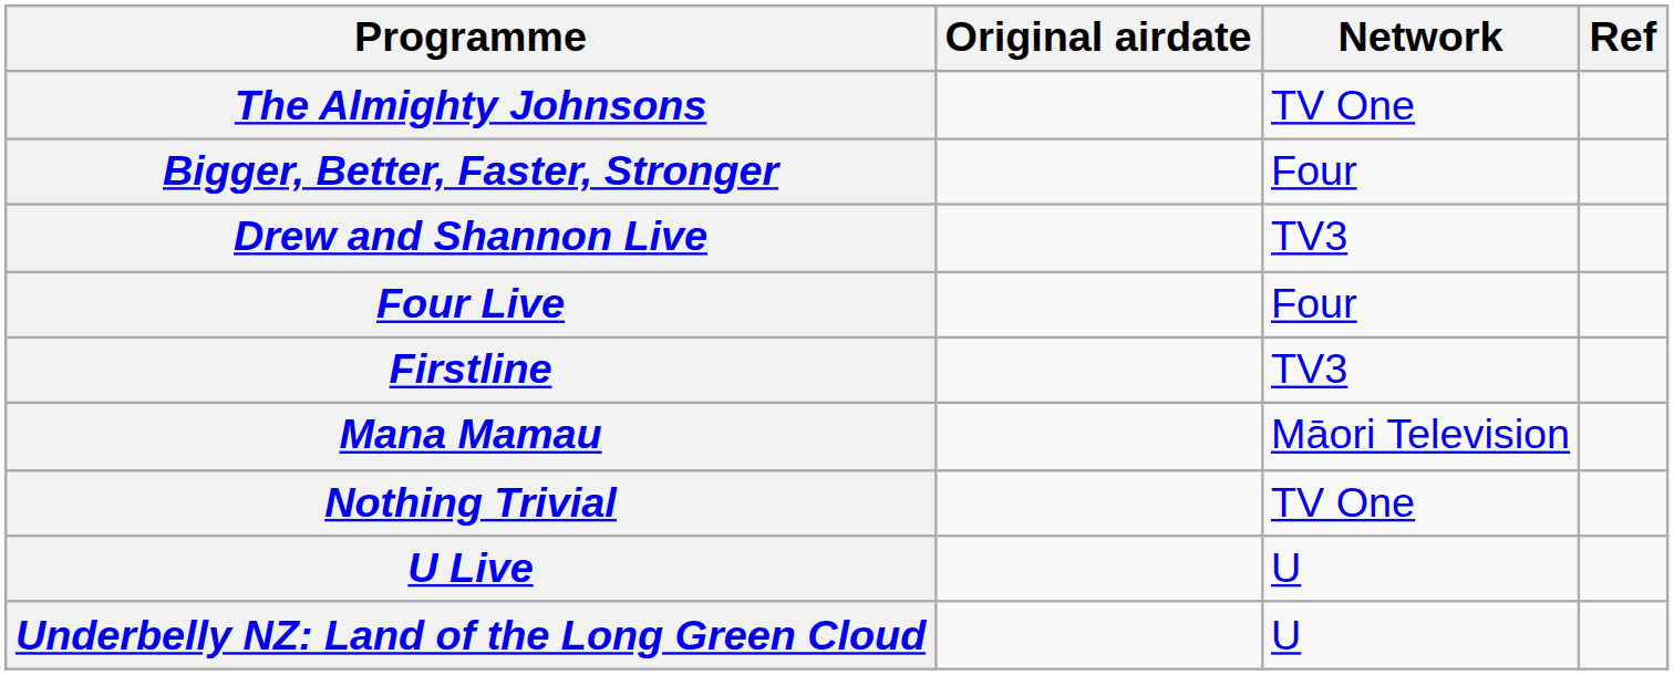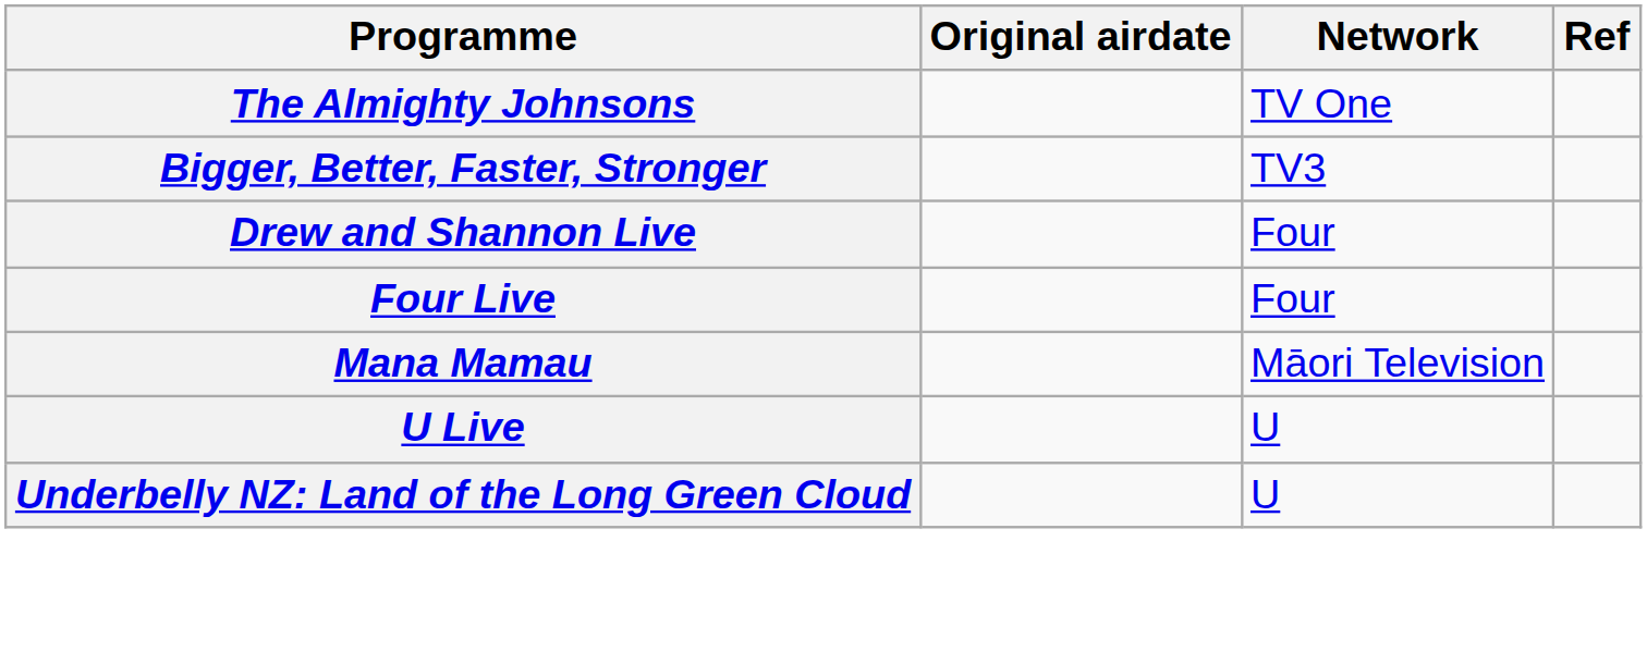Bigger, Better, Faster, Stronger | Network: Four -> TV3
Drew and Shannon Live | Network: TV3 -> Four
- row: Firstline | TV3
- row: Nothing Trivial | TV One
